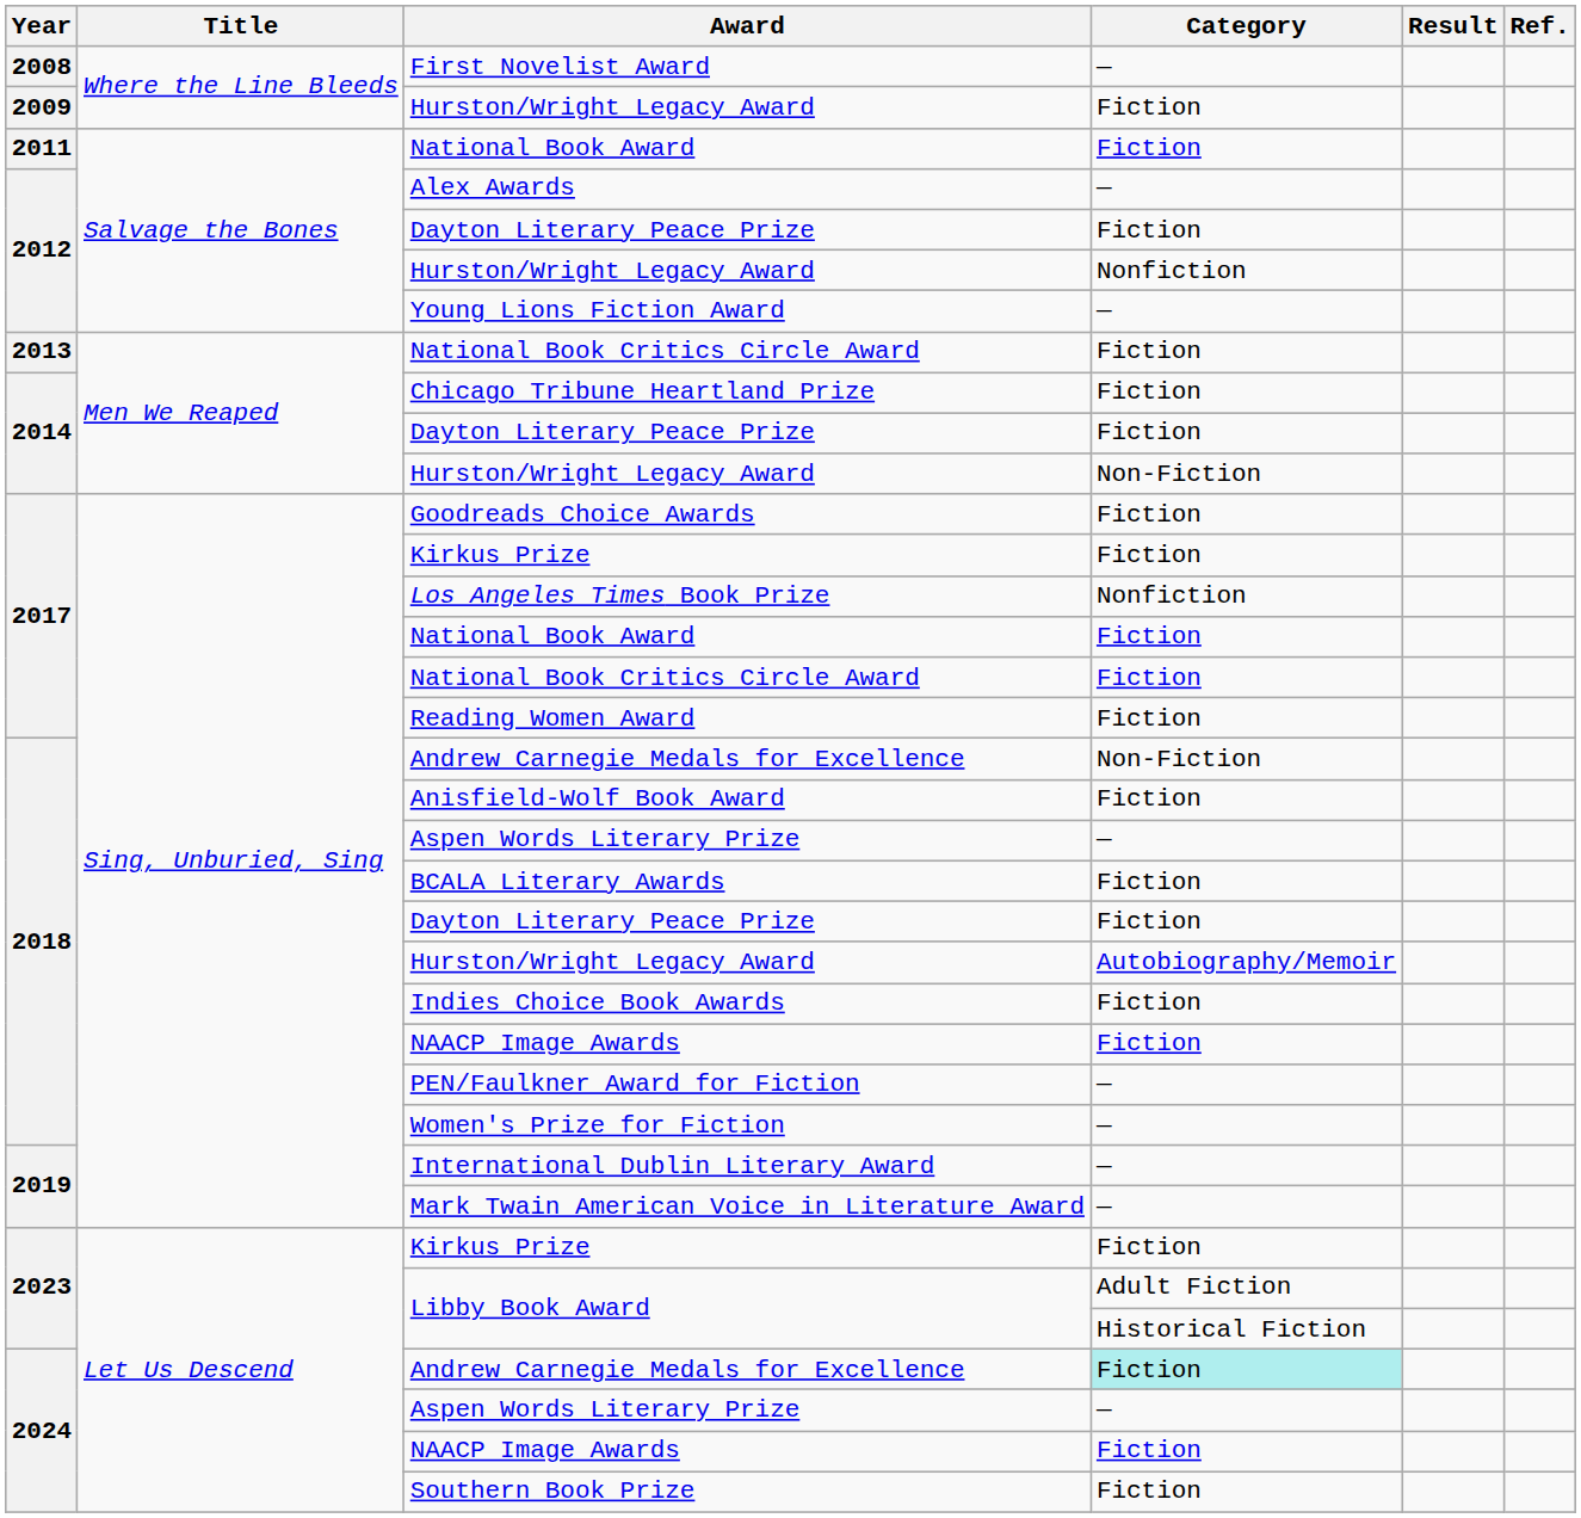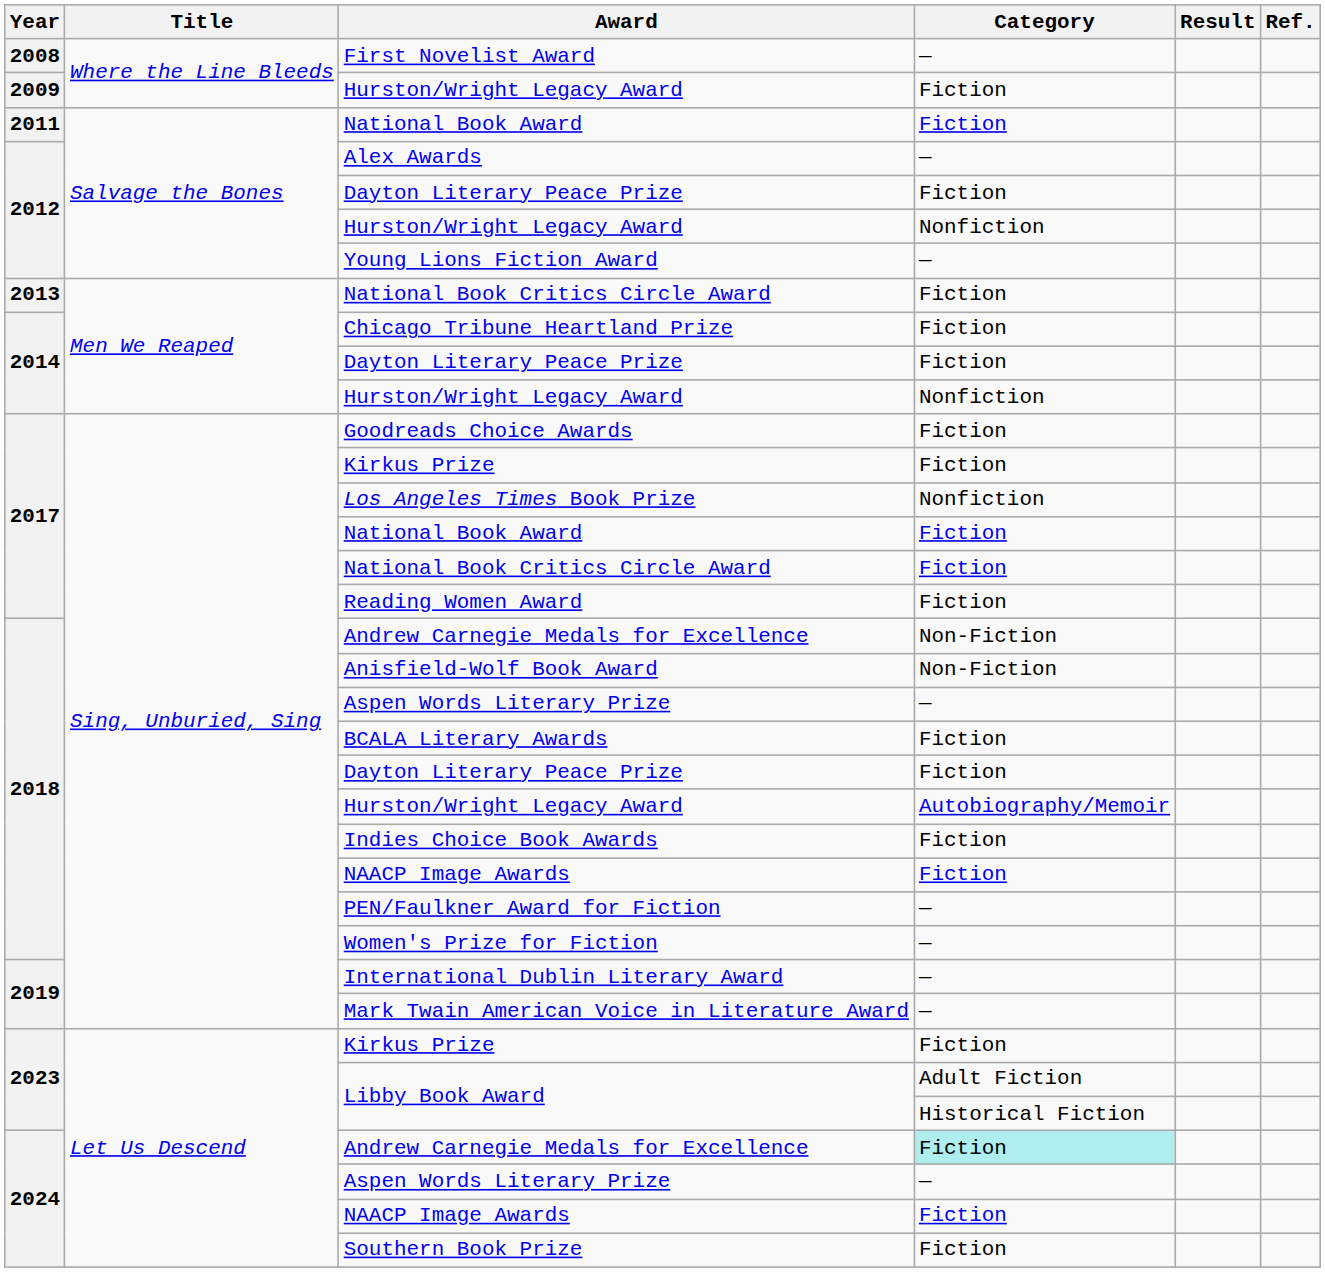2014 / Hurston/Wright Legacy Award | Category: Non-Fiction -> Nonfiction
Anisfield-Wolf Book Award | Category: Fiction -> Non-Fiction
